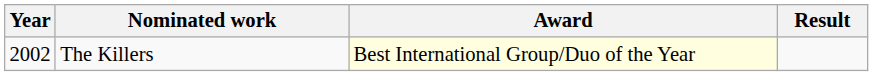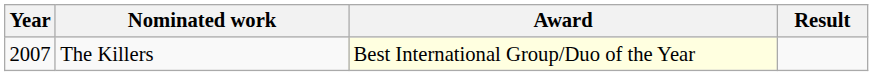The Killers | Year: 2002 -> 2007
